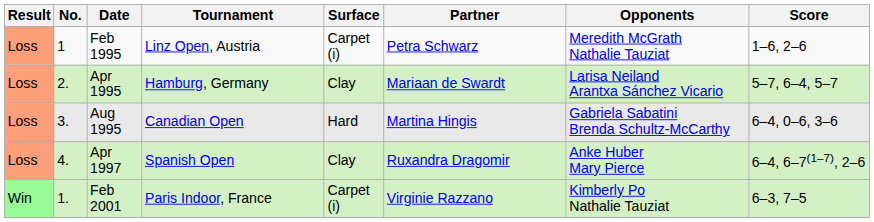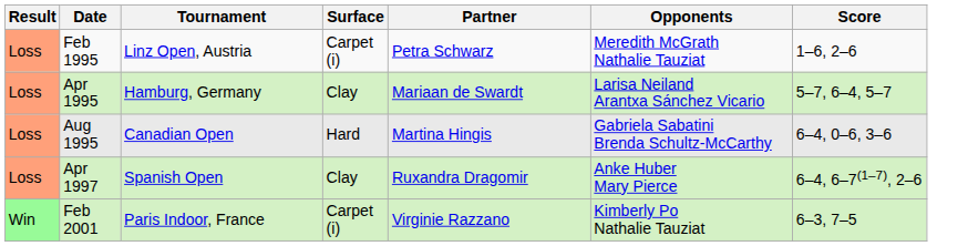- column: No. | 1 | 2. | 3. | 4. | 1.
